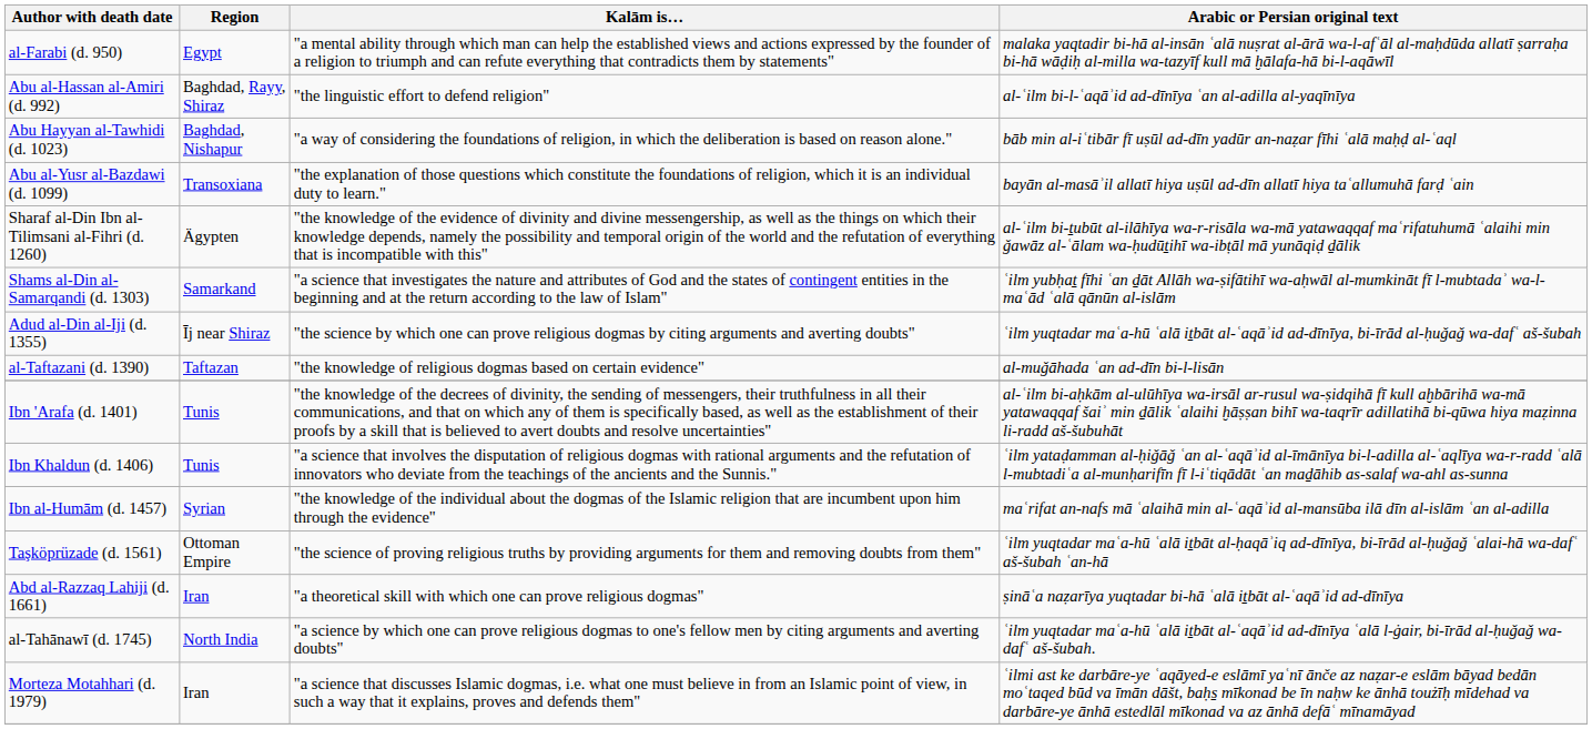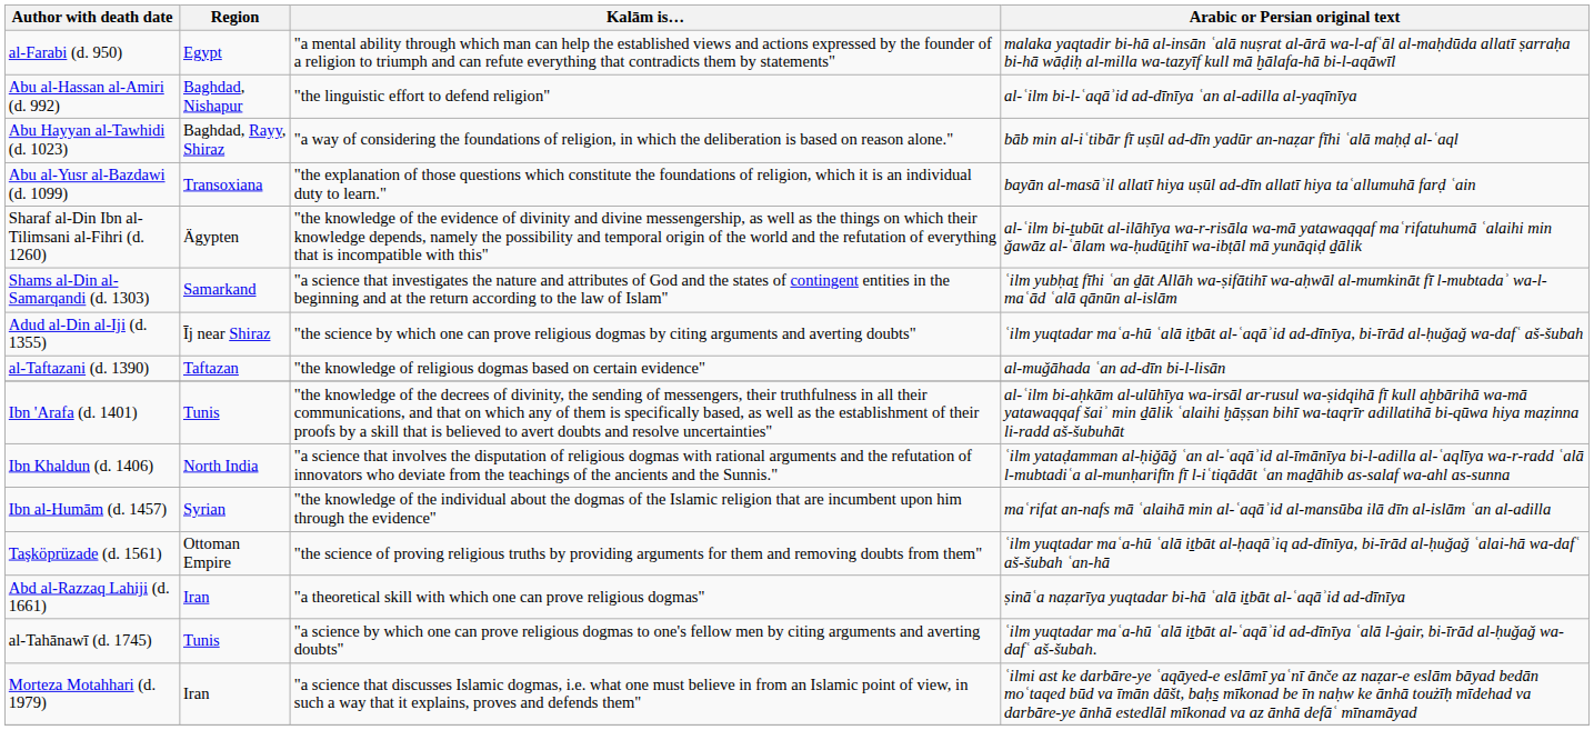Abu al-Hassan al-Amiri (d. 992) | Region: Baghdad, Rayy, Shiraz -> Baghdad, Nishapur
Abu Hayyan al-Tawhidi (d. 1023) | Region: Baghdad, Nishapur -> Baghdad, Rayy, Shiraz
Ibn Khaldun (d. 1406) | Region: Tunis -> North India
al-Tahānawī (d. 1745) | Region: North India -> Tunis
